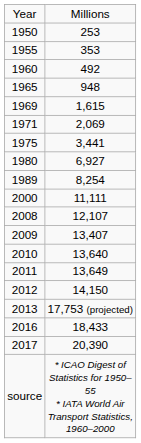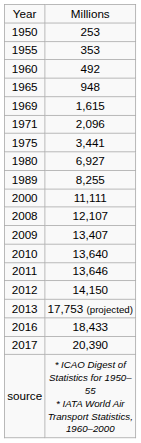1971 | column 2: 2,069 -> 2,096
1989 | column 2: 8,254 -> 8,255
2011 | column 2: 13,649 -> 13,646
